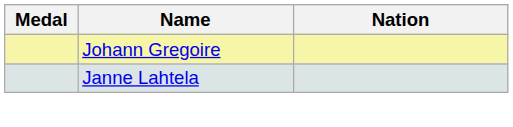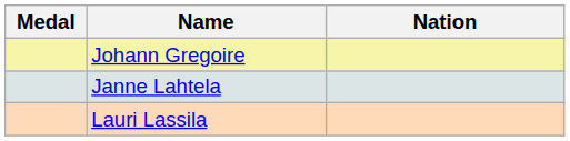+ row: Lauri Lassila
